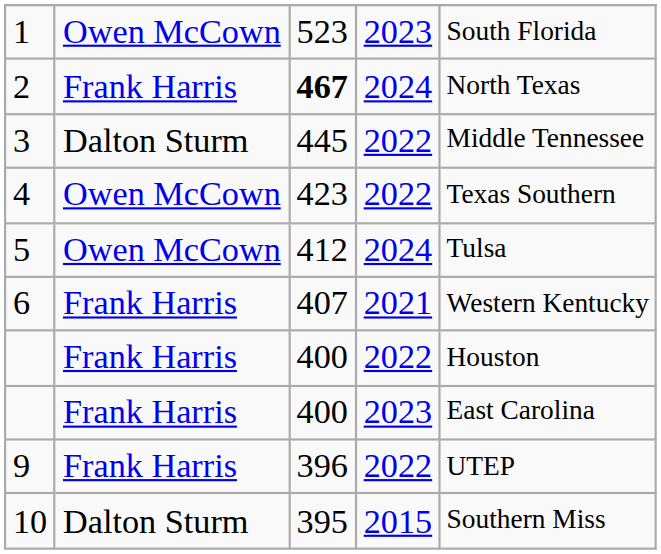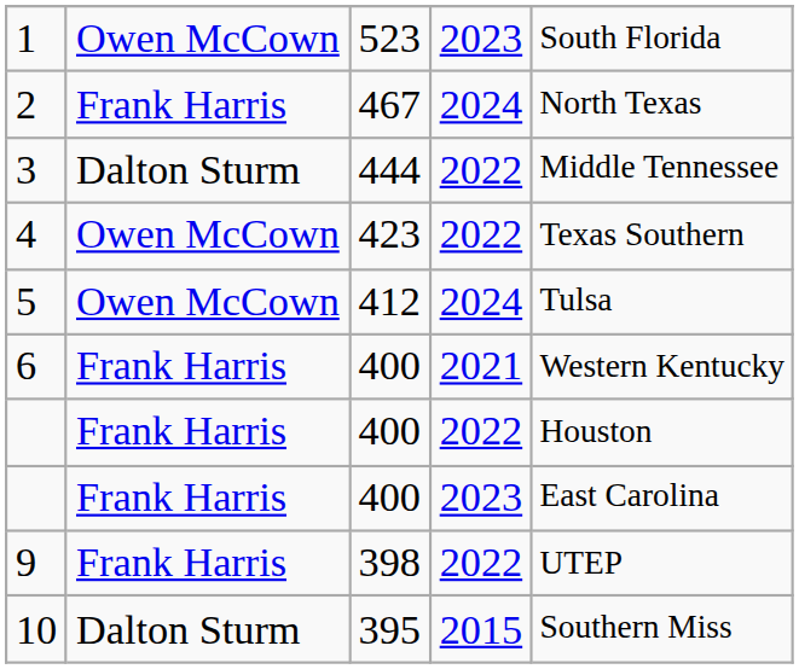2 | column 3: bold -> normal
3 | column 3: 445 -> 444
6 | column 3: 407 -> 400
9 | column 3: 396 -> 398
